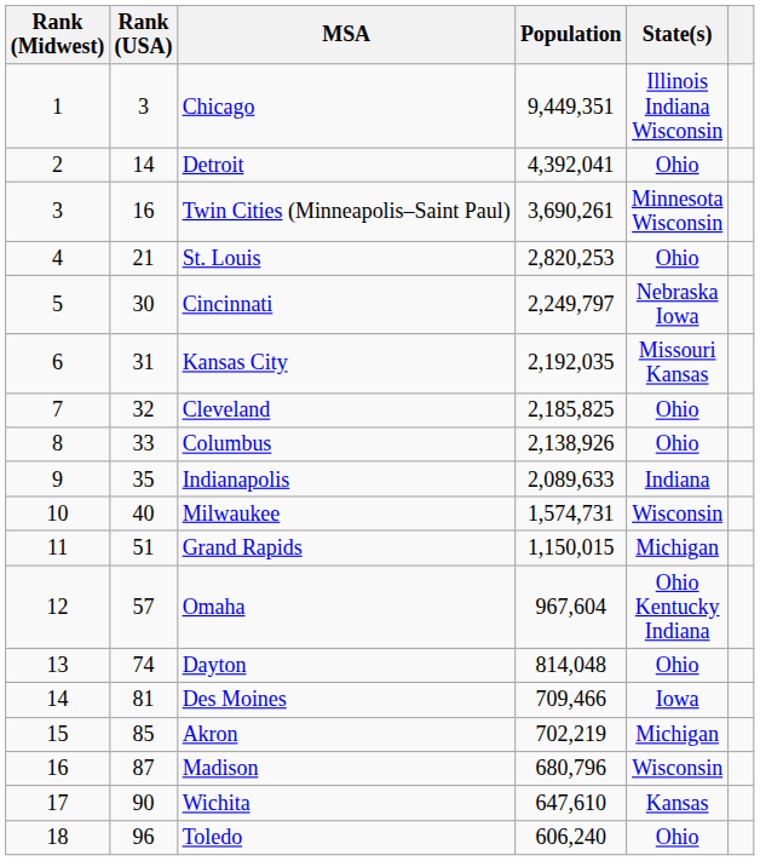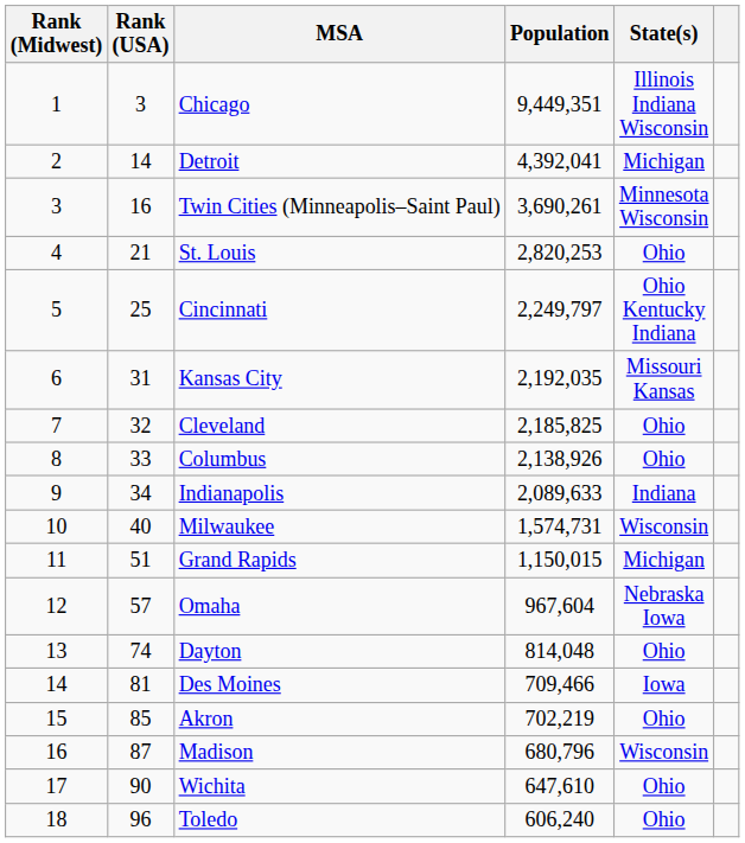Detroit | State(s): Ohio -> Michigan
Cincinnati | Rank (USA): 30 -> 25
Cincinnati | State(s): Nebraska Iowa -> Ohio Kentucky Indiana
Indianapolis | Rank (USA): 35 -> 34
Omaha | State(s): Ohio Kentucky Indiana -> Nebraska Iowa
Akron | State(s): Michigan -> Ohio
Wichita | State(s): Kansas -> Ohio
